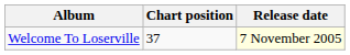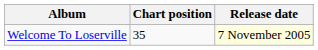Welcome To Loserville | Chart position: 37 -> 35
